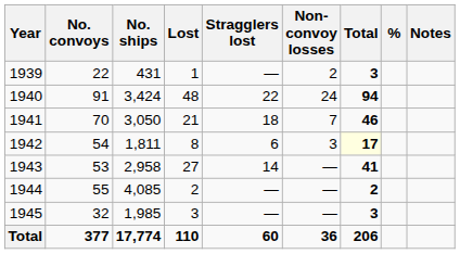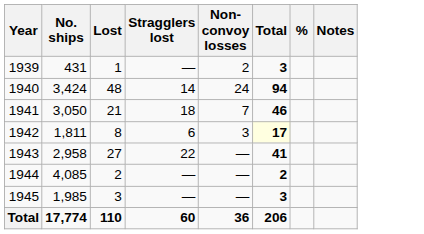- column: No. convoys | 22 | 91 | 70 | 54 | 53 | 55 | 32 | 377
1940 | Stragglers lost: 22 -> 14
1943 | Stragglers lost: 14 -> 22
